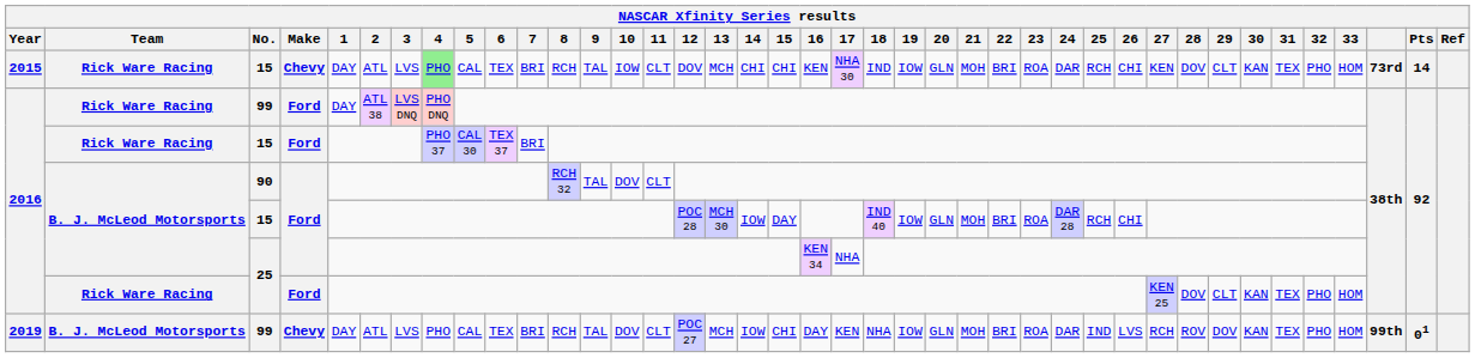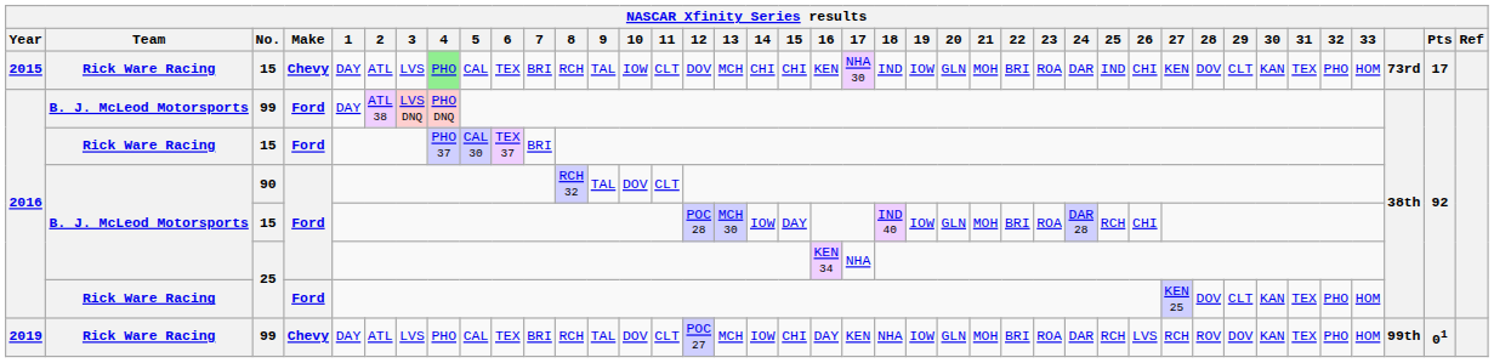2015 / 15 | 25: RCH -> IND
2015 / 15 | Pts: 14 -> 17
2016 / 99 | Team: Rick Ware Racing -> B. J. McLeod Motorsports
2019 / 99 | Team: B. J. McLeod Motorsports -> Rick Ware Racing
2019 / 99 | 25: IND -> RCH
